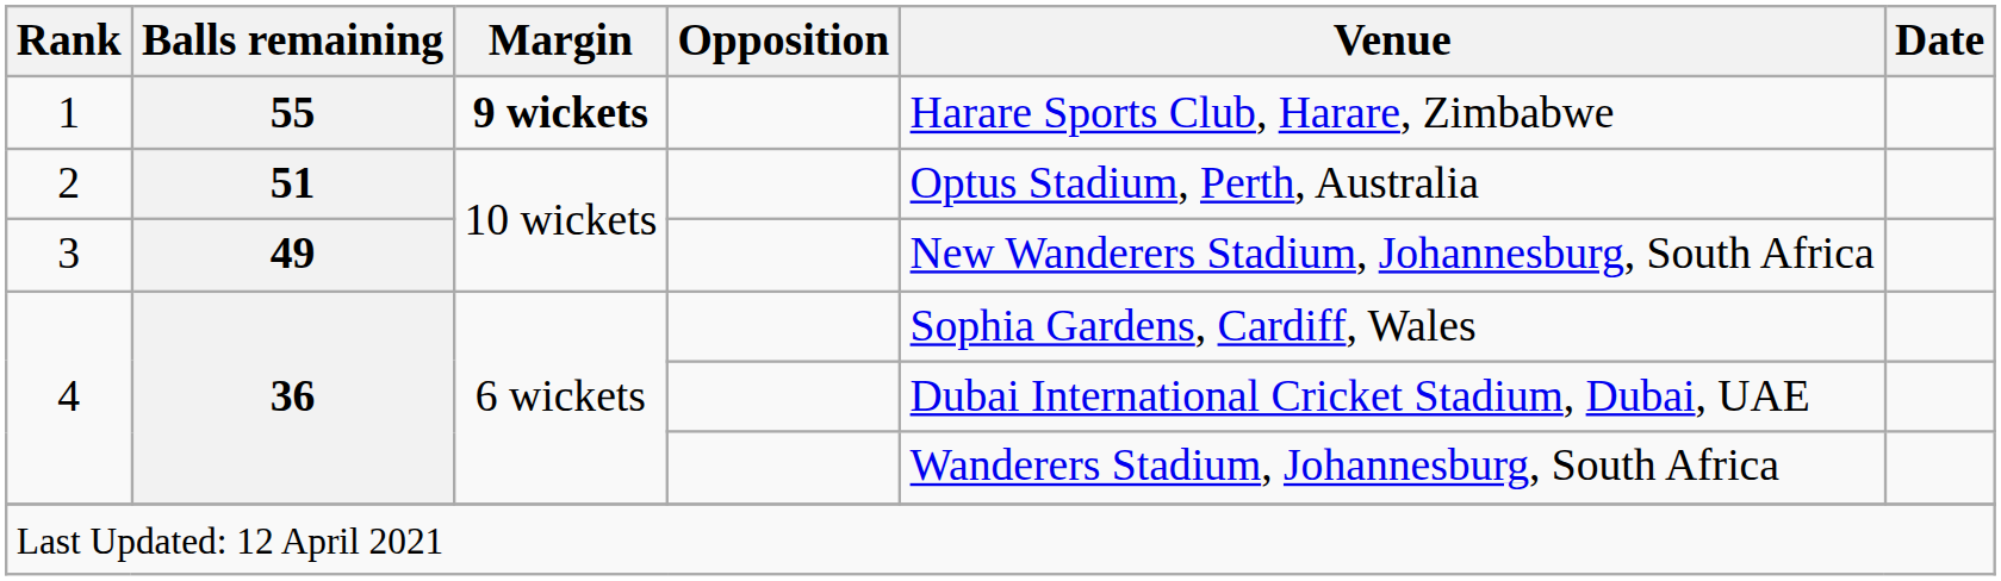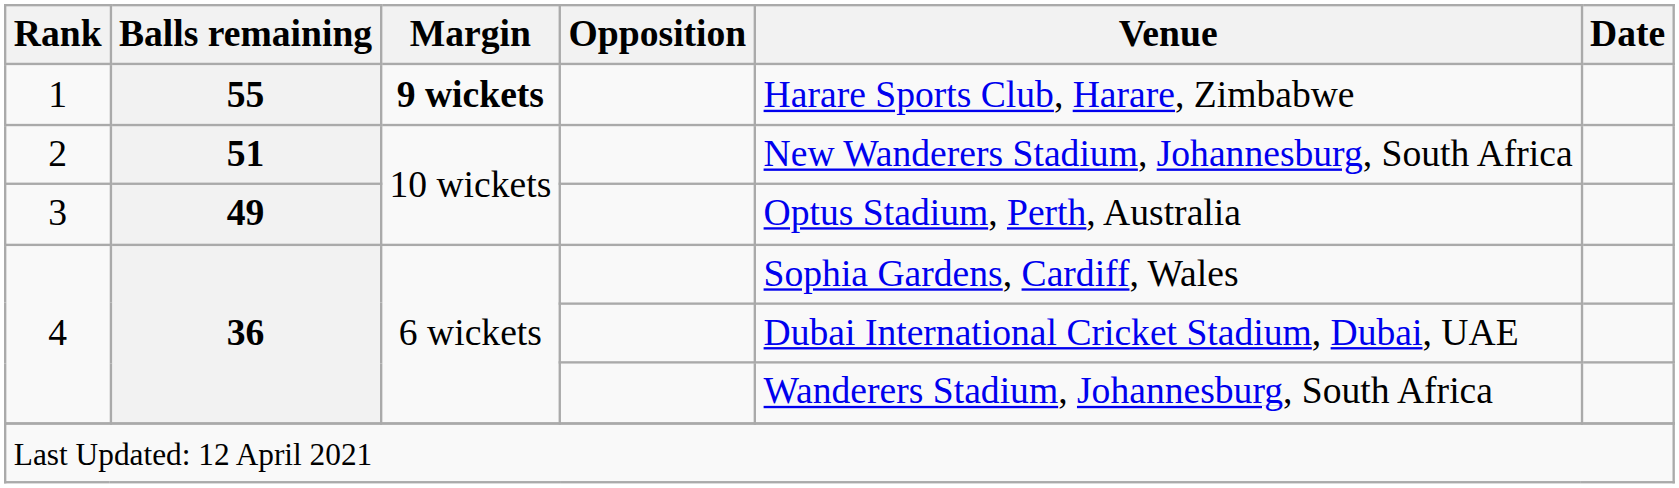2 | Venue: Optus Stadium, Perth, Australia -> New Wanderers Stadium, Johannesburg, South Africa
3 | Venue: New Wanderers Stadium, Johannesburg, South Africa -> Optus Stadium, Perth, Australia
